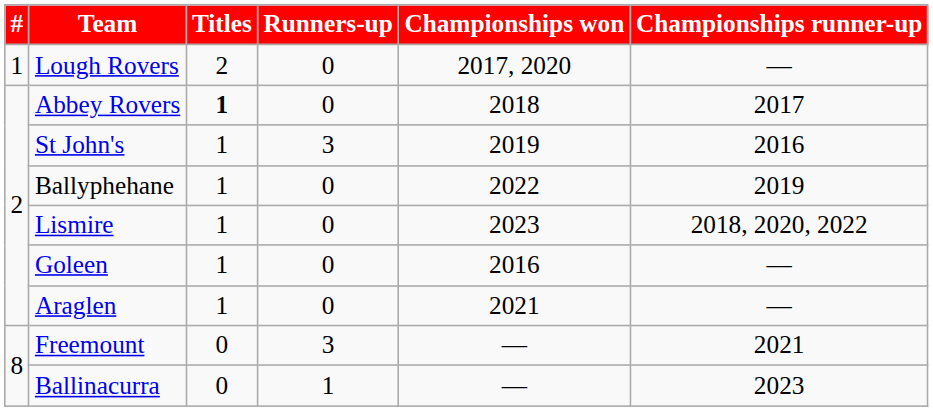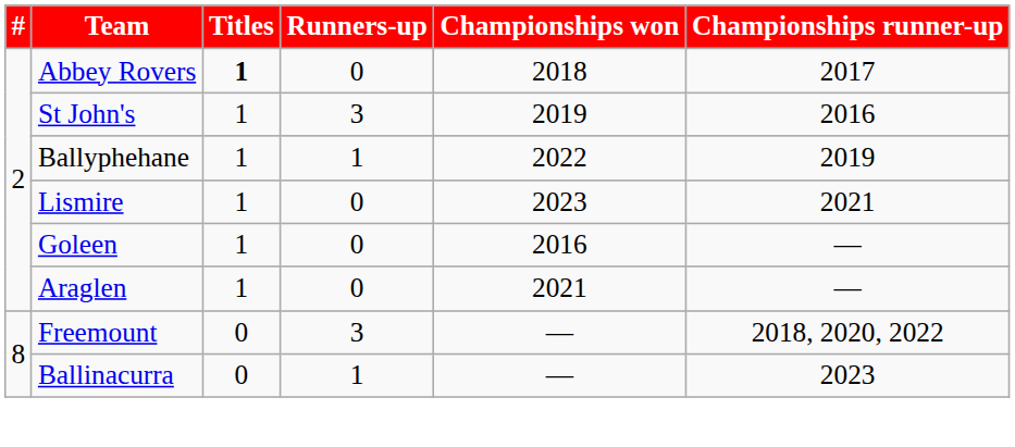- row: 1 | Lough Rovers | 2 | 0 | 2017, 2020 | —
Ballyphehane | Runners-up: 0 -> 1
Lismire | Championships runner-up: 2018, 2020, 2022 -> 2021
Freemount | Championships runner-up: 2021 -> 2018, 2020, 2022
